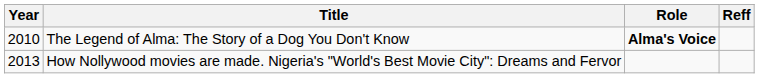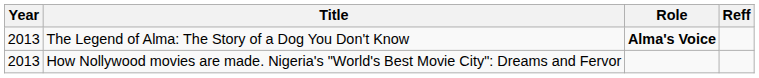The Legend of Alma: The Story of a Dog You Don't Know | Year: 2010 -> 2013
